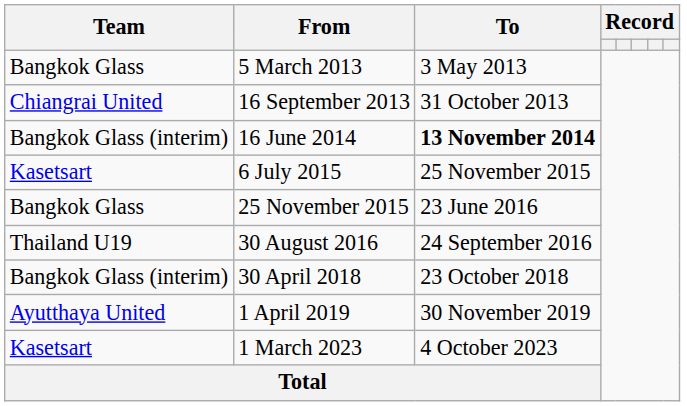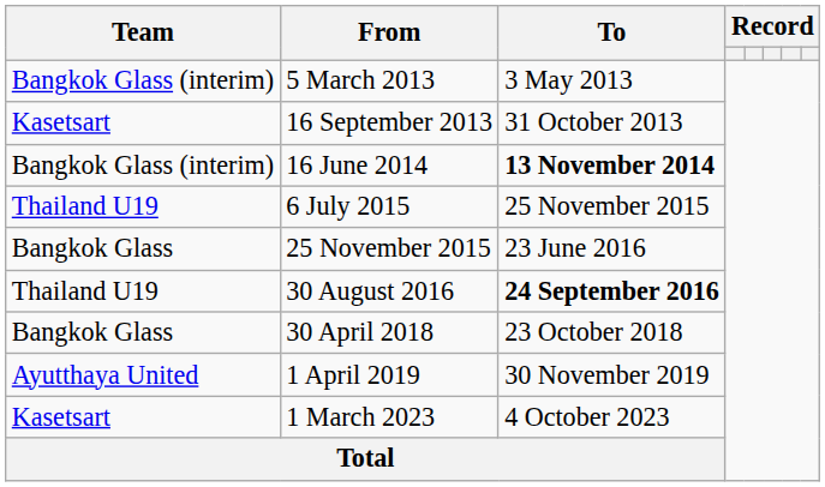5 March 2013 | Team: Bangkok Glass -> Bangkok Glass (interim)
16 September 2013 | Team: Chiangrai United -> Kasetsart
6 July 2015 | Team: Kasetsart -> Thailand U19
30 August 2016 | To: normal -> bold
30 April 2018 | Team: Bangkok Glass (interim) -> Bangkok Glass
